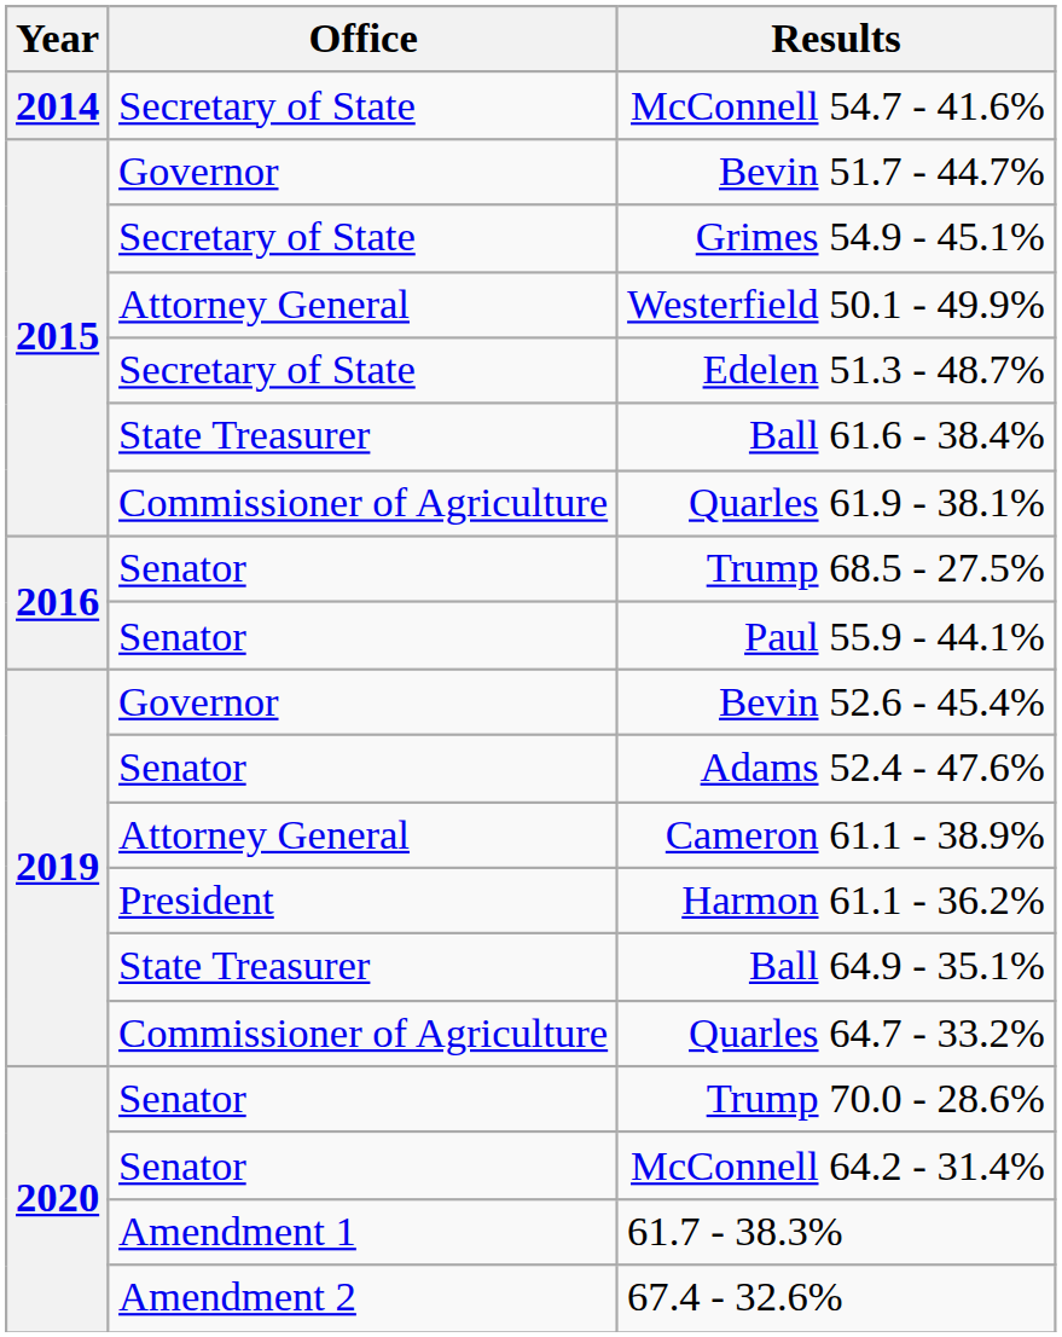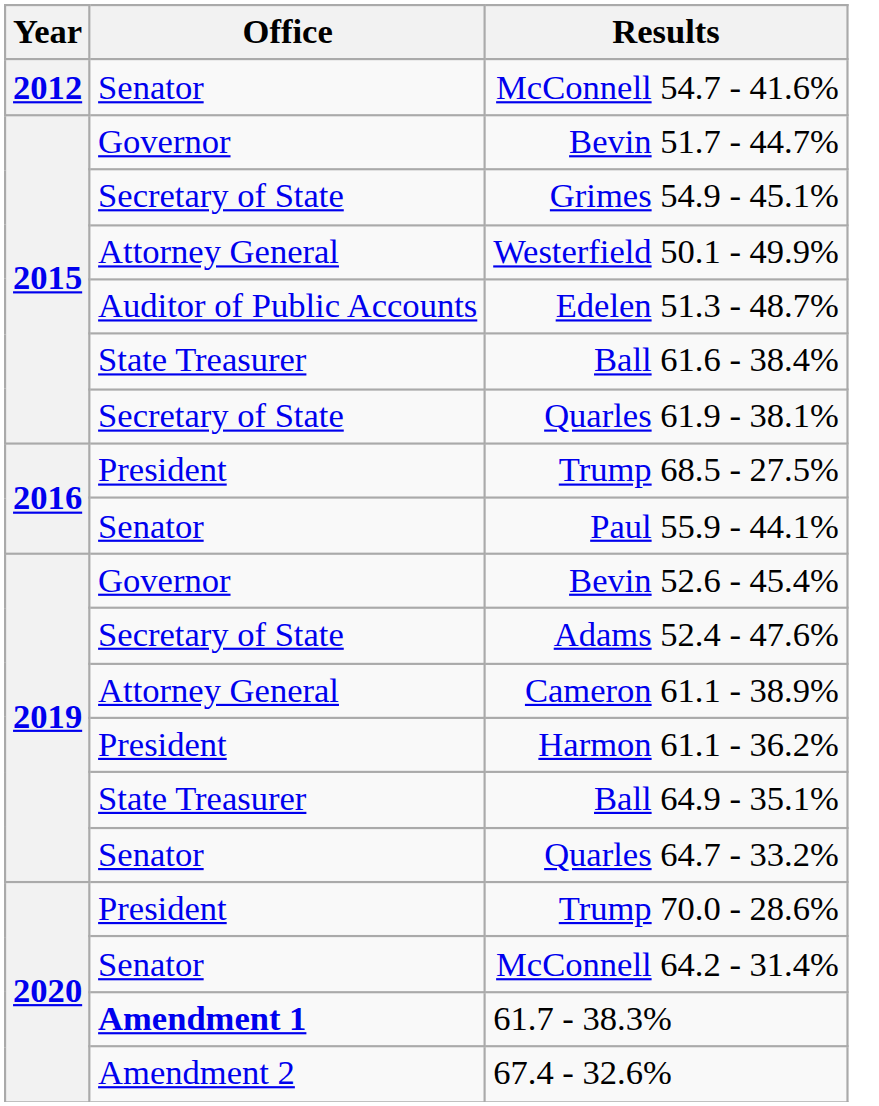McConnell 54.7 - 41.6% | Year: 2014 -> 2012
McConnell 54.7 - 41.6% | Office: Secretary of State -> Senator
Edelen 51.3 - 48.7% | Office: Secretary of State -> Auditor of Public Accounts
Quarles 61.9 - 38.1% | Office: Commissioner of Agriculture -> Secretary of State
Trump 68.5 - 27.5% | Office: Senator -> President
Adams 52.4 - 47.6% | Office: Senator -> Secretary of State
Quarles 64.7 - 33.2% | Office: Commissioner of Agriculture -> Senator
Trump 70.0 - 28.6% | Office: Senator -> President
61.7 - 38.3% | Office: normal -> bold
